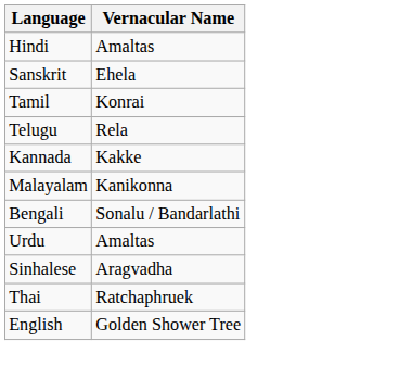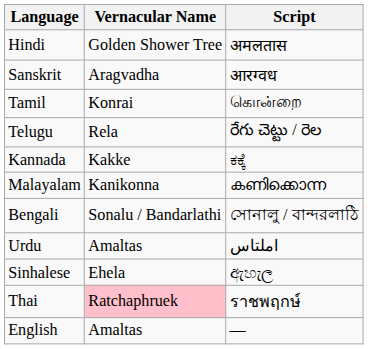+ column: Script | अमलतास | आरग्वध | கொன்றை | రేగు చెట్టు / రెల | ಕಕ್ಕೆ | കണിക്കൊന്ന | সোনালু / বান্দরলাঠি | املتاس | ඇහැල | ราชพฤกษ์ | —
Hindi | Vernacular Name: Amaltas -> Golden Shower Tree
Sanskrit | Vernacular Name: Ehela -> Aragvadha
Sinhalese | Vernacular Name: Aragvadha -> Ehela
Thai | Vernacular Name: no background -> pink background
English | Vernacular Name: Golden Shower Tree -> Amaltas
